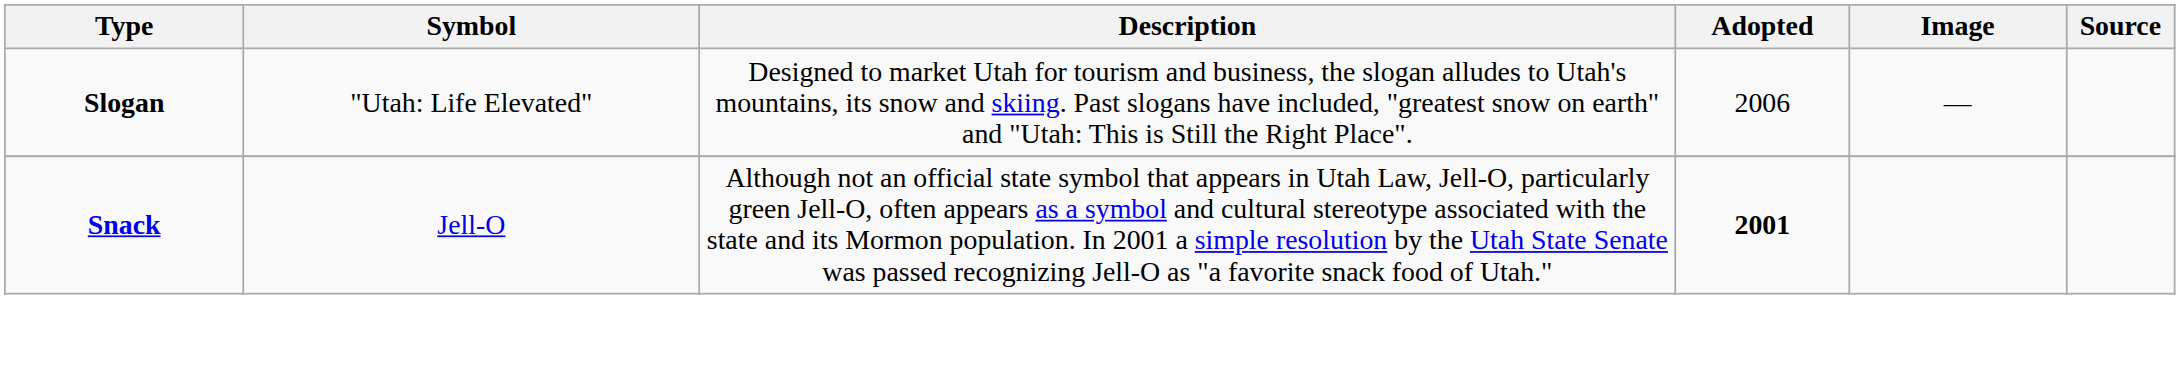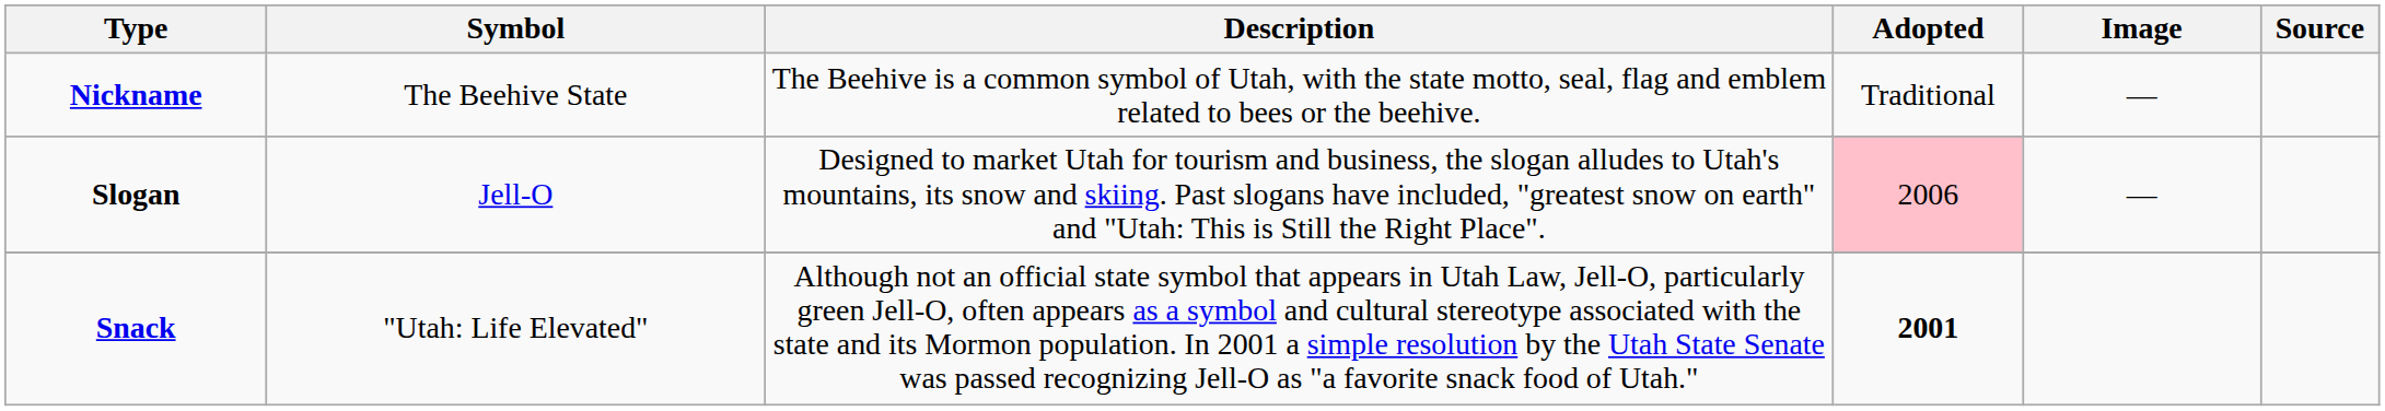+ row: Nickname | The Beehive State | The Beehive is a common symbol of Utah, with the state motto, seal, flag and emblem related to bees or the beehive. | Traditional | —
Slogan | Symbol: "Utah: Life Elevated" -> Jell-O
Slogan | Adopted: no background -> pink background
Snack | Symbol: Jell-O -> "Utah: Life Elevated"
